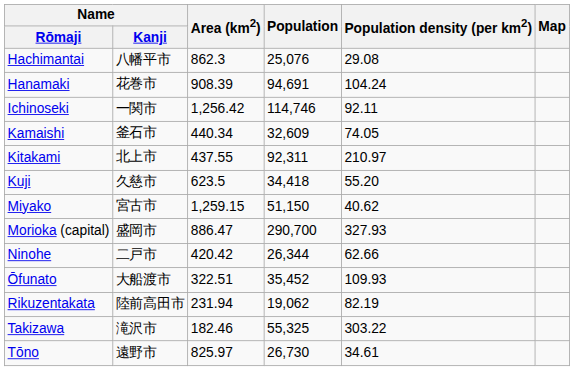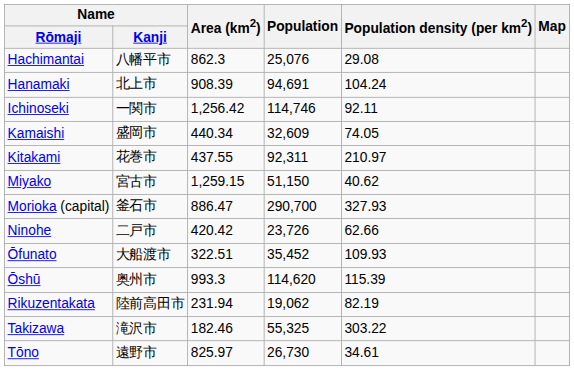Hanamaki | Name / Kanji: 花巻市 -> 北上市
Kamaishi | Name / Kanji: 釜石市 -> 盛岡市
Kitakami | Name / Kanji: 北上市 -> 花巻市
- row: Kuji | 久慈市 | 623.5 | 34,418 | 55.20
Morioka (capital) | Name / Kanji: 盛岡市 -> 釜石市
Ninohe | Population: 26,344 -> 23,726
+ row: Ōshū | 奥州市 | 993.3 | 114,620 | 115.39
